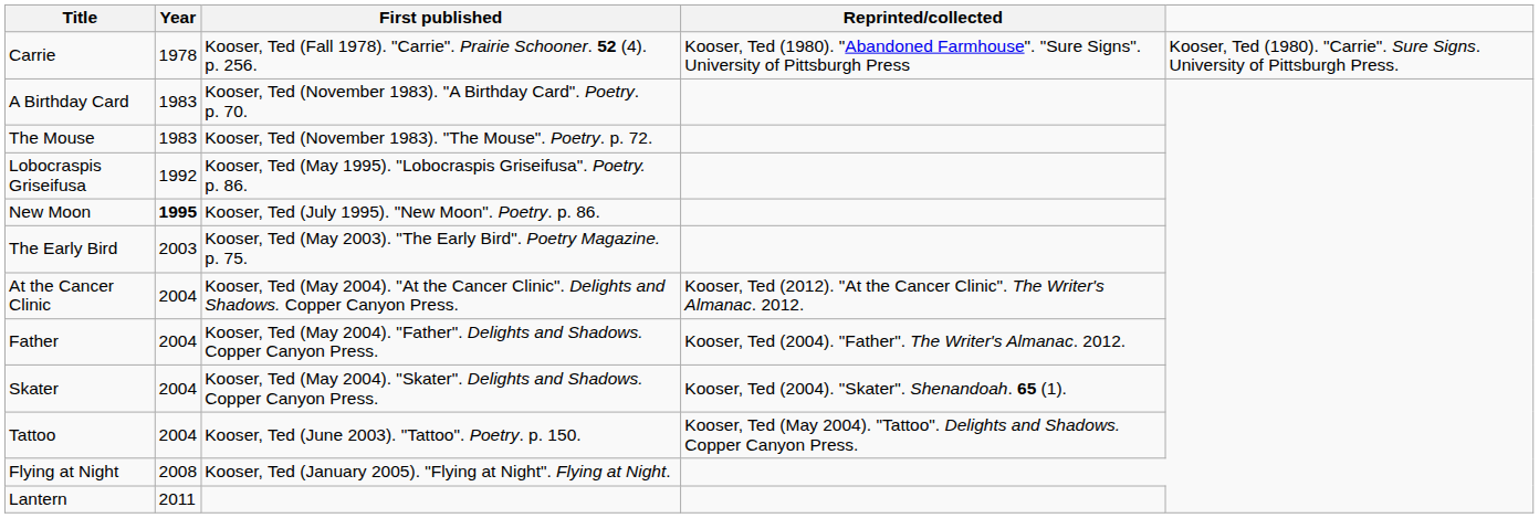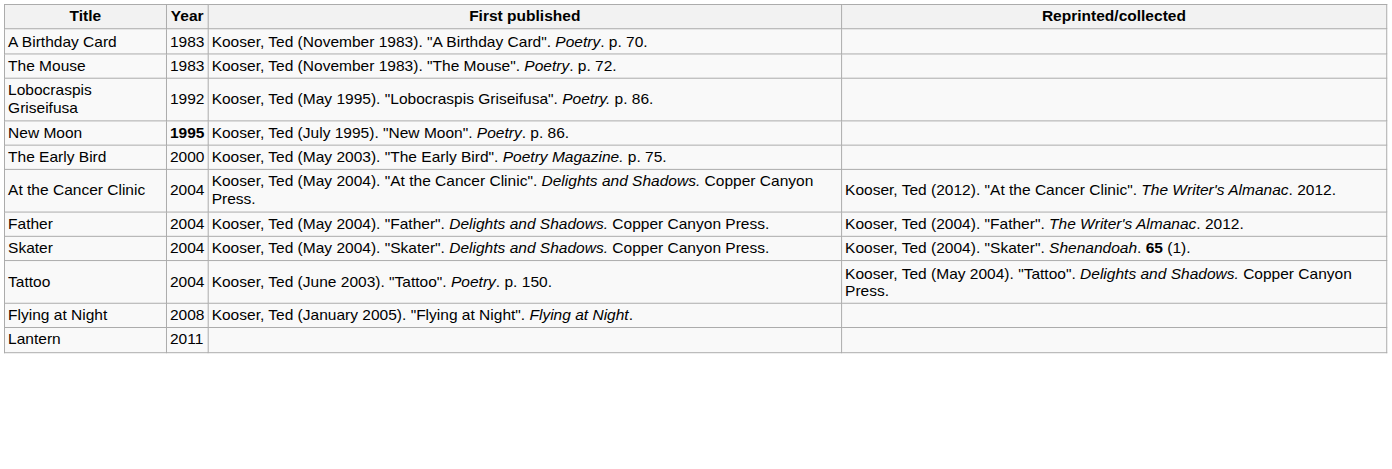- row: Carrie | 1978 | Kooser, Ted (Fall 1978). "Carrie". Prairie Schooner. 52 (4). p. 256. | Kooser, Ted (1980). "Abandoned Farmhouse". "Sure Signs". University of Pittsburgh Press | Kooser, Ted (1980). "Carrie". Sure Signs. University of Pittsburgh Press.
The Early Bird | Year: 2003 -> 2000
